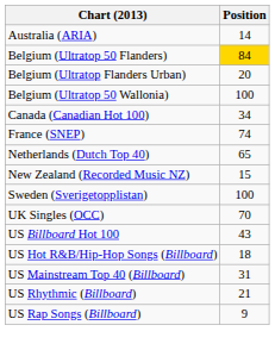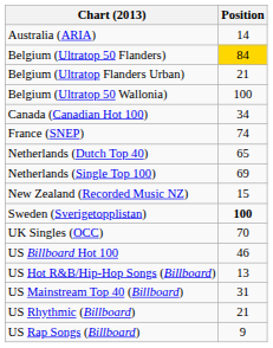Belgium (Ultratop Flanders Urban) | Position: 20 -> 21
+ row: Netherlands (Single Top 100) | 69
Sweden (Sverigetopplistan) | Position: normal -> bold
US Billboard Hot 100 | Position: 43 -> 46
US Hot R&B/Hip-Hop Songs (Billboard) | Position: 18 -> 13
